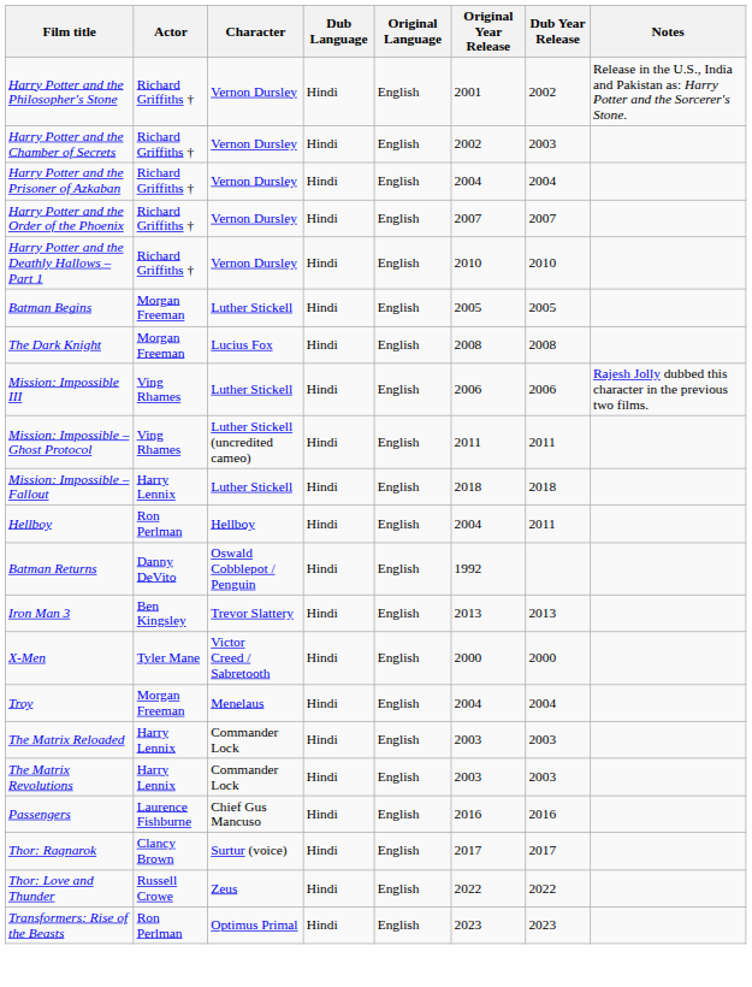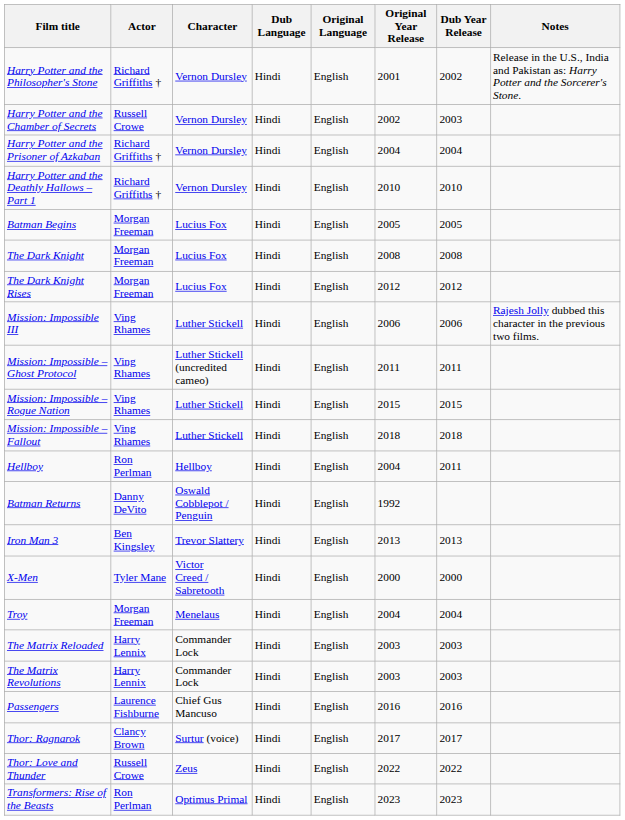Harry Potter and the Chamber of Secrets | Actor: Richard Griffiths † -> Russell Crowe
- row: Harry Potter and the Order of the Phoenix | Richard Griffiths † | Vernon Dursley | Hindi | English | 2007 | 2007
Batman Begins | Character: Luther Stickell -> Lucius Fox
+ row: The Dark Knight Rises | Morgan Freeman | Lucius Fox | Hindi | English | 2012 | 2012
+ row: Mission: Impossible – Rogue Nation | Ving Rhames | Luther Stickell | Hindi | English | 2015 | 2015
Mission: Impossible – Fallout | Actor: Harry Lennix -> Ving Rhames
